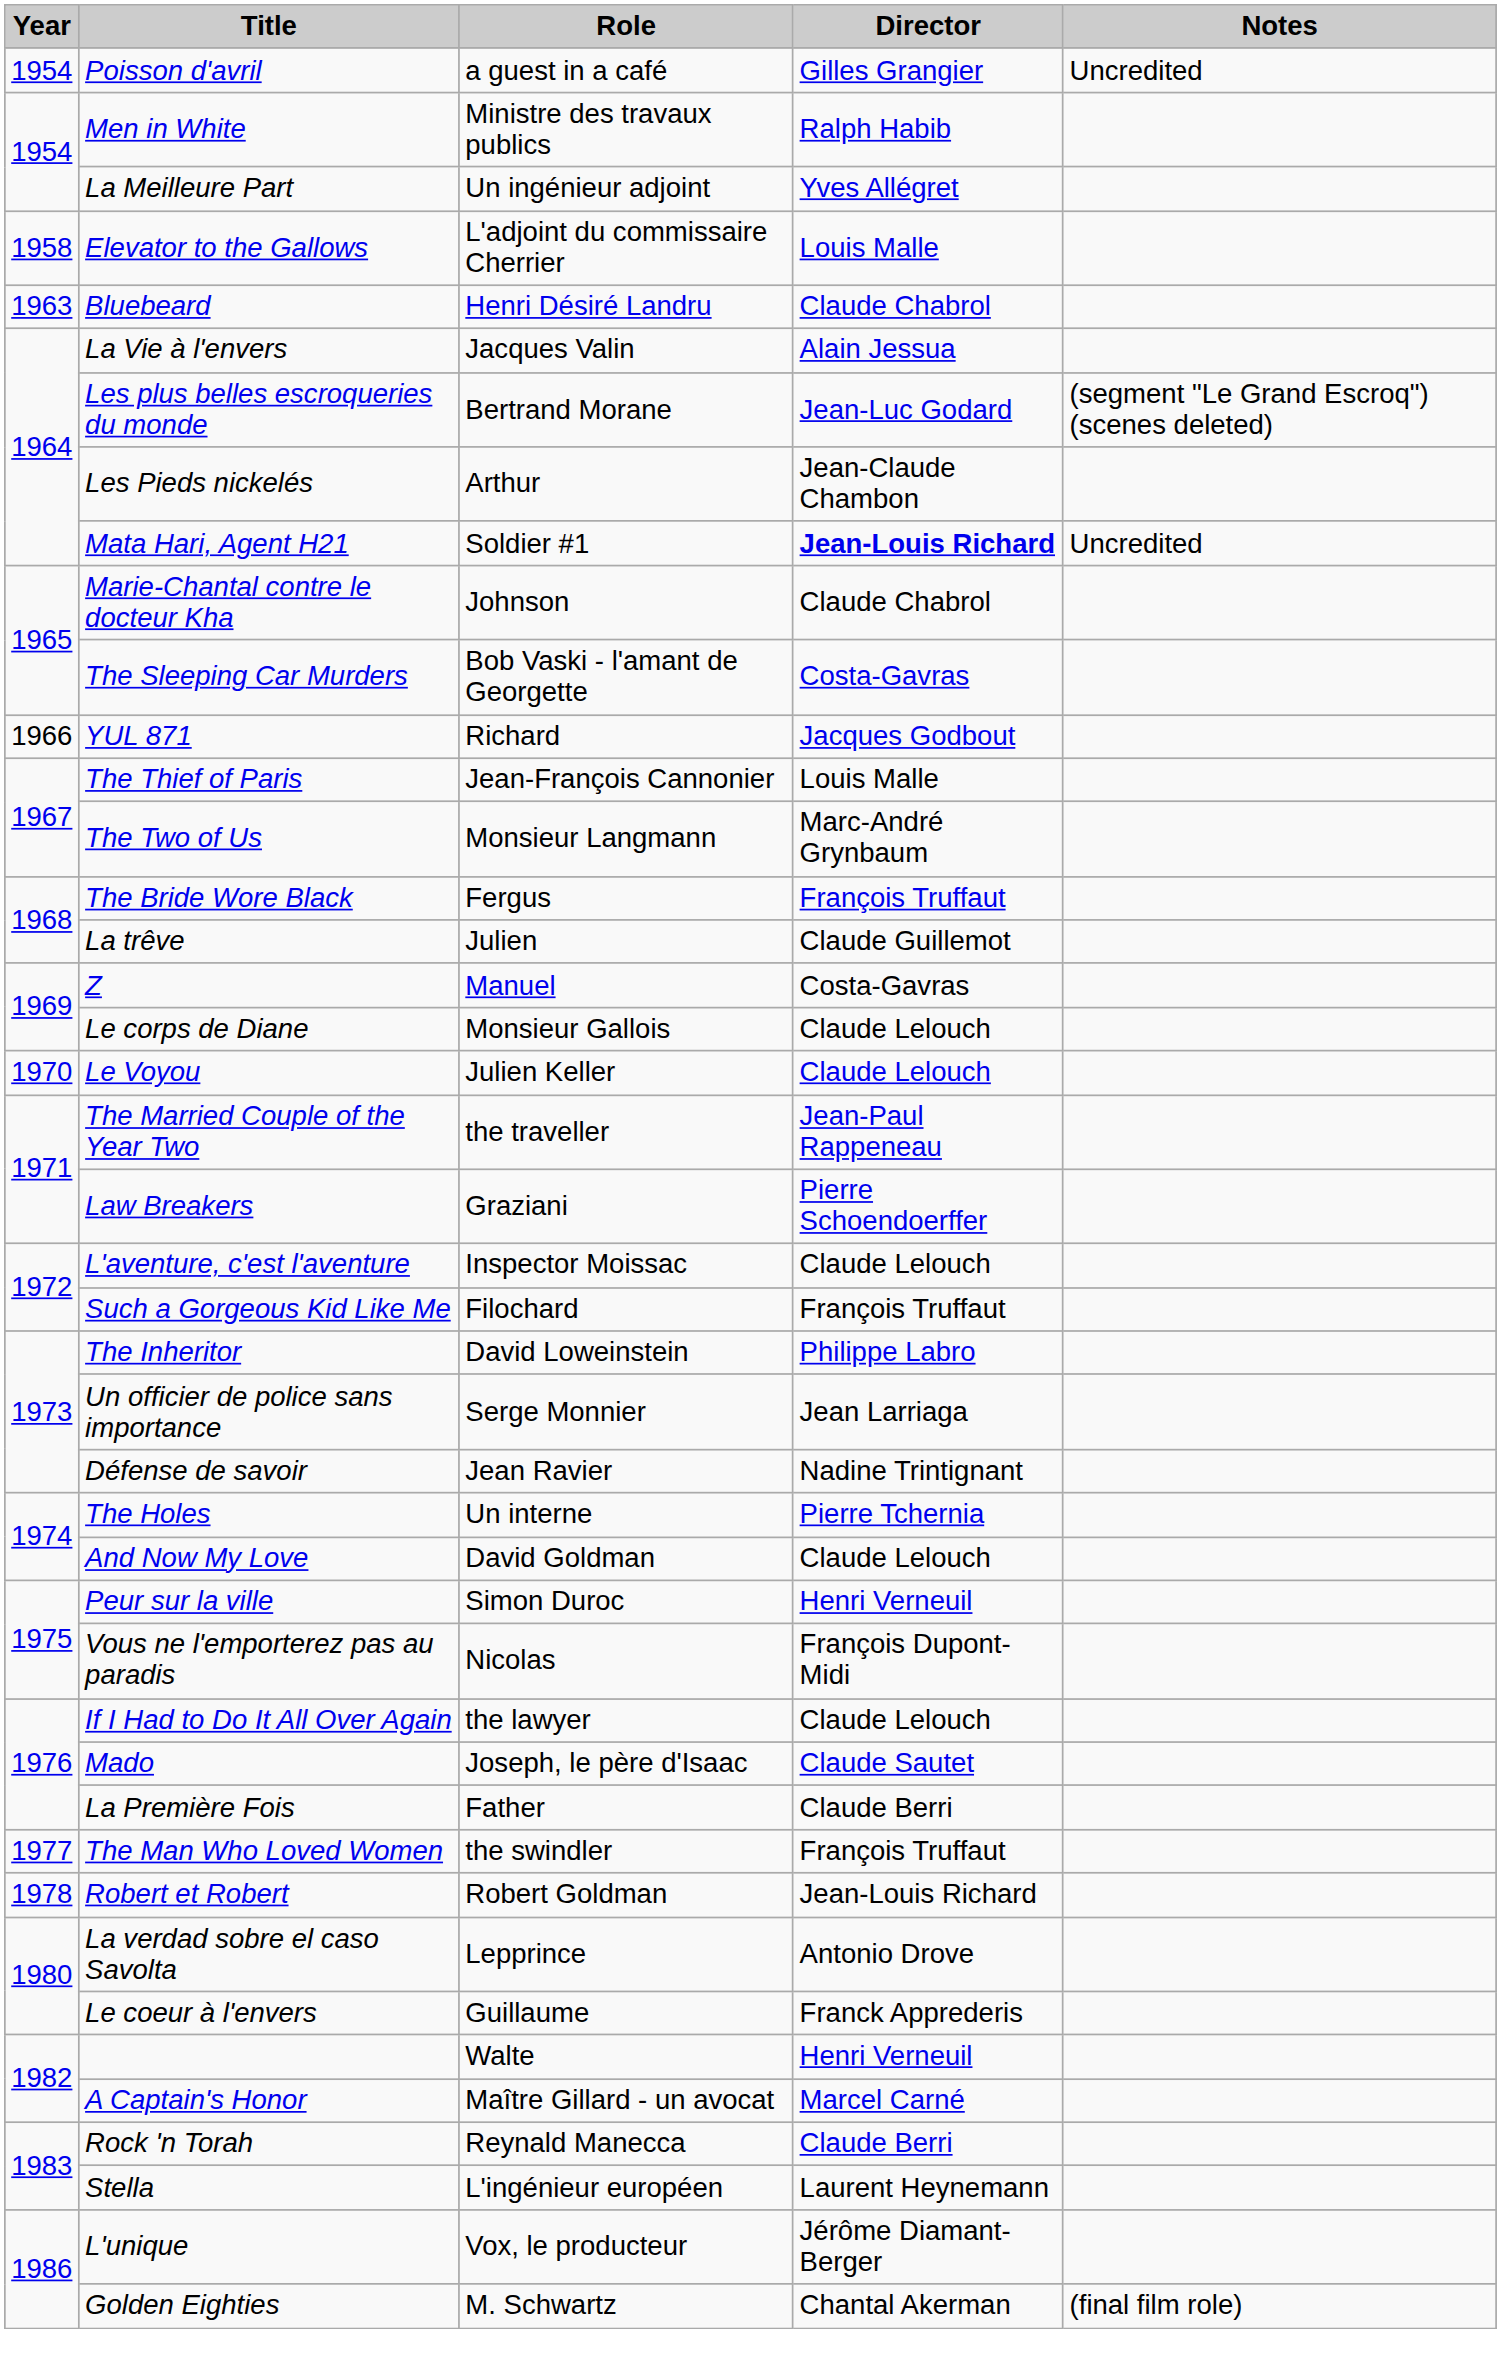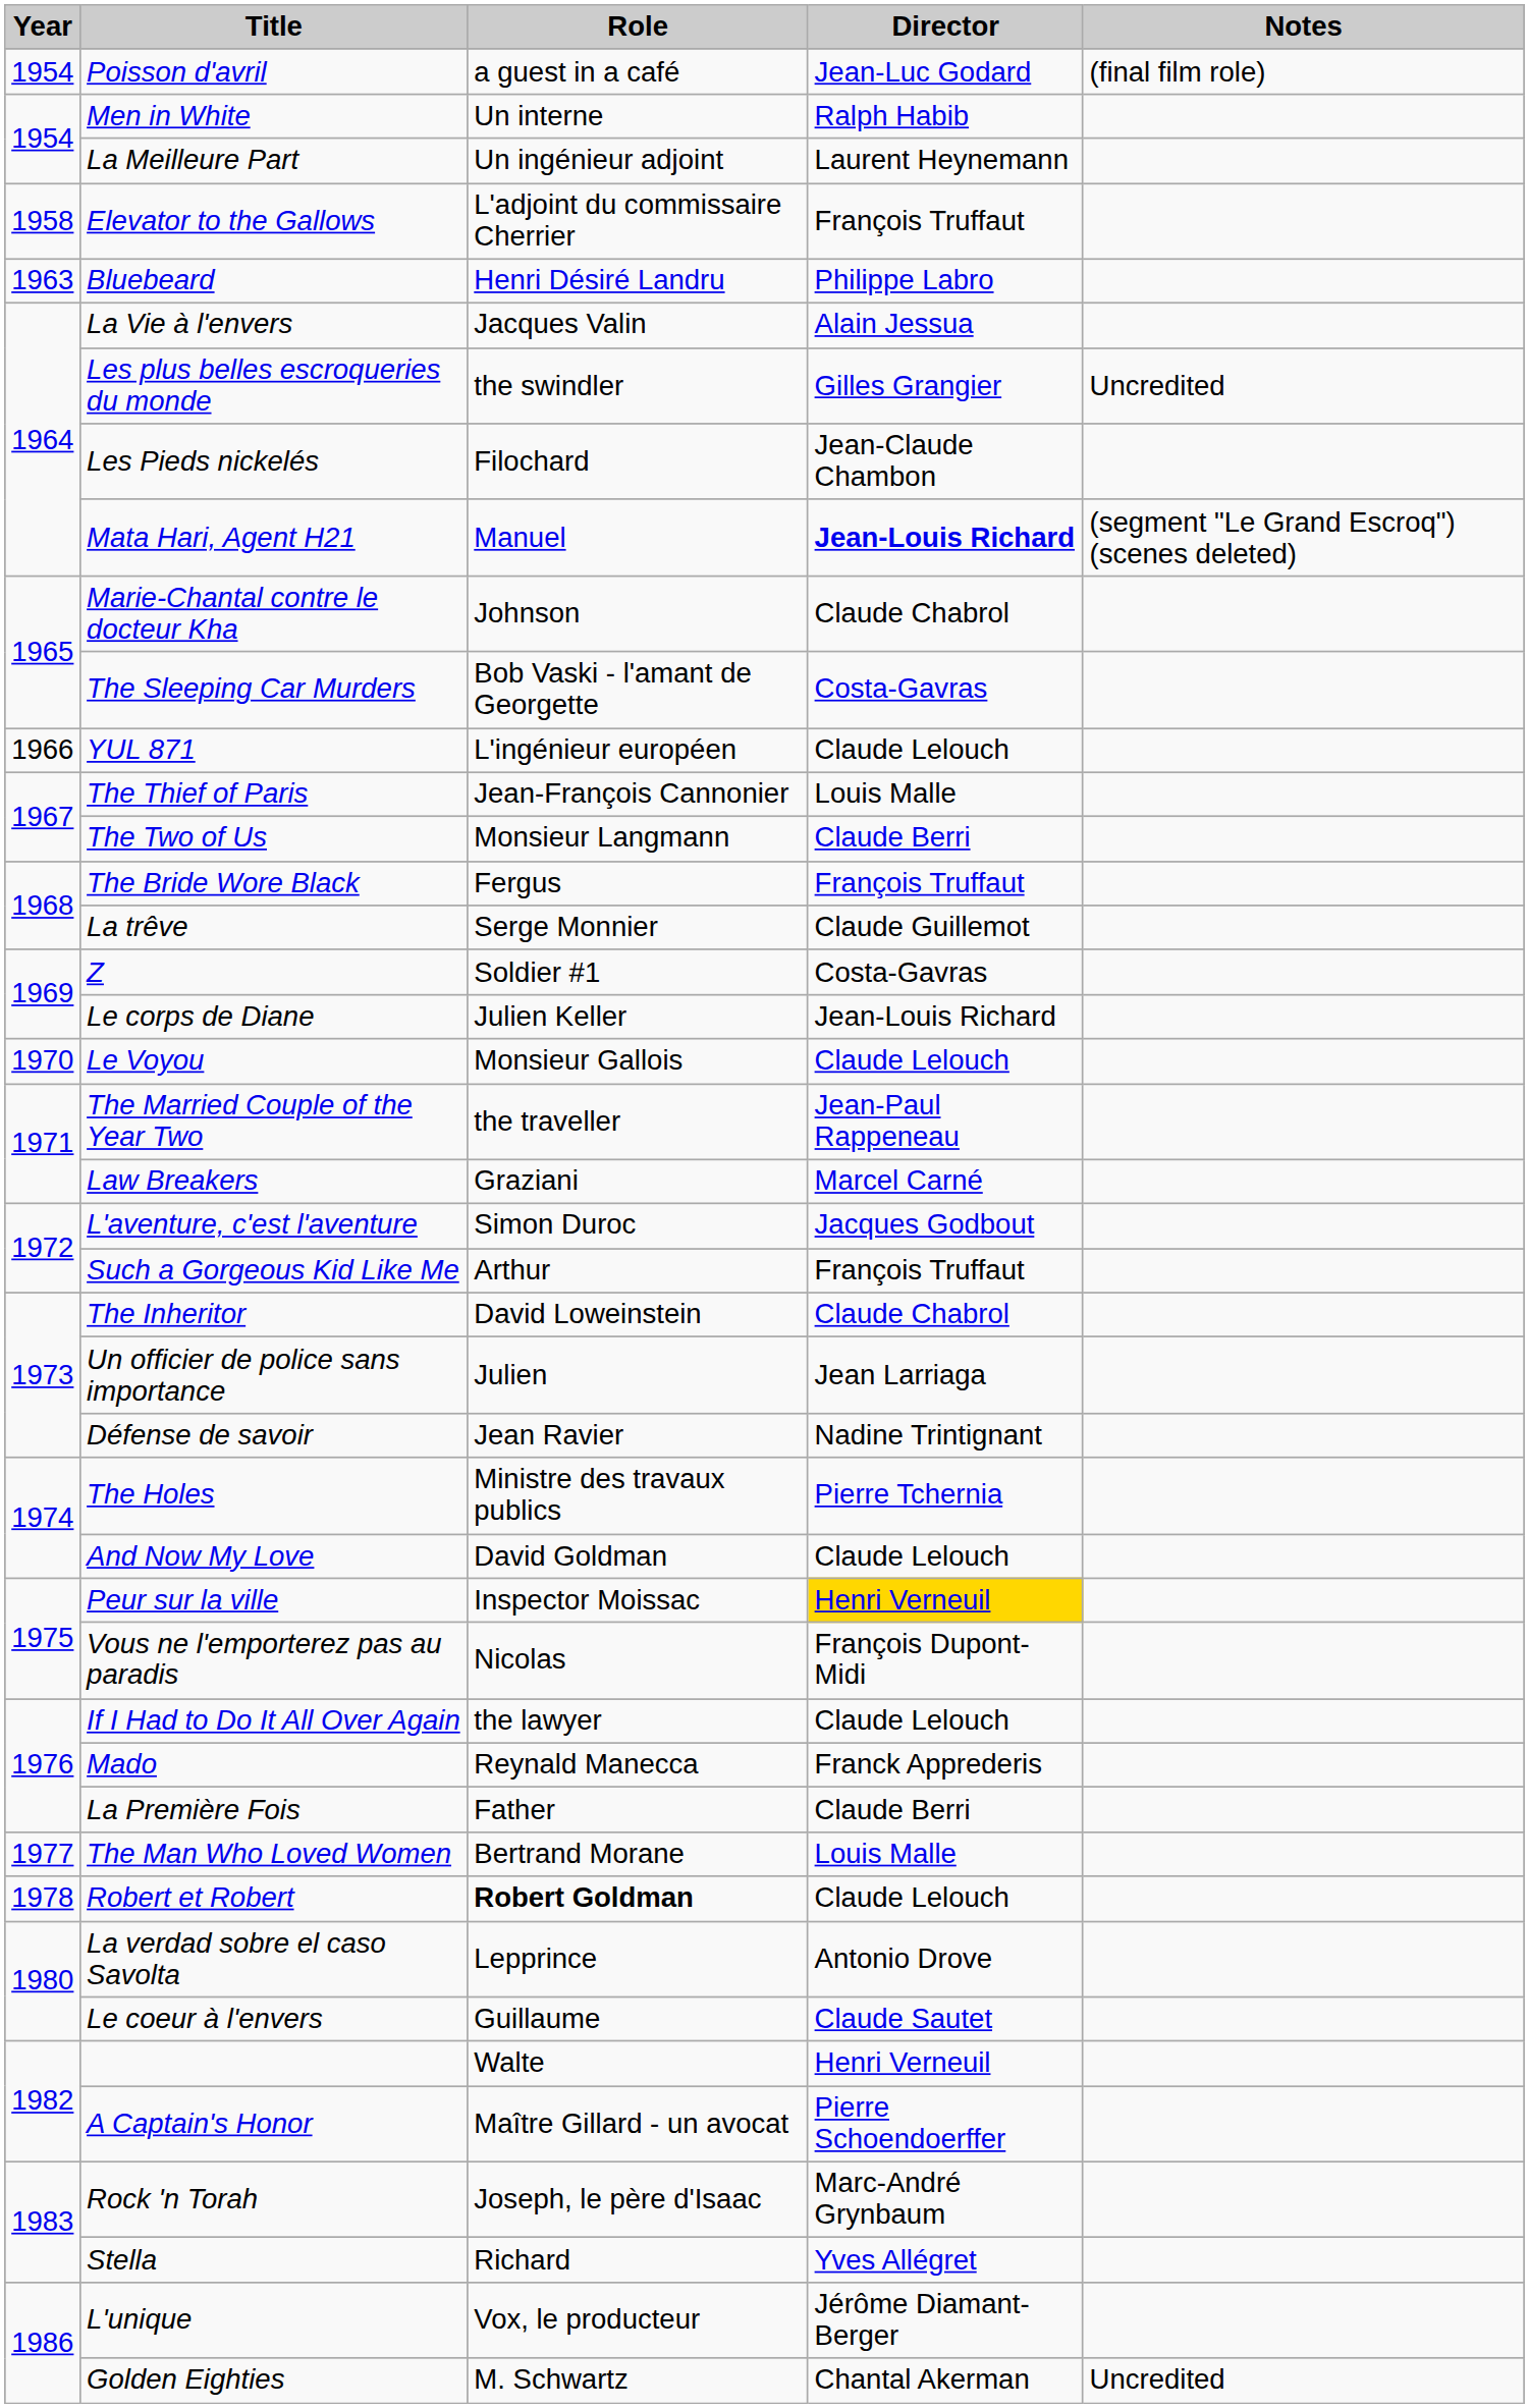Poisson d'avril | Director: Gilles Grangier -> Jean-Luc Godard
Poisson d'avril | Notes: Uncredited -> (final film role)
Men in White | Role: Ministre des travaux publics -> Un interne
La Meilleure Part | Director: Yves Allégret -> Laurent Heynemann
Elevator to the Gallows | Director: Louis Malle -> François Truffaut
Bluebeard | Director: Claude Chabrol -> Philippe Labro
Les plus belles escroqueries du monde | Role: Bertrand Morane -> the swindler
Les plus belles escroqueries du monde | Director: Jean-Luc Godard -> Gilles Grangier
Les plus belles escroqueries du monde | Notes: (segment "Le Grand Escroq") (scenes deleted) -> Uncredited
Les Pieds nickelés | Role: Arthur -> Filochard
Mata Hari, Agent H21 | Role: Soldier #1 -> Manuel
Mata Hari, Agent H21 | Notes: Uncredited -> (segment "Le Grand Escroq") (scenes deleted)
YUL 871 | Role: Richard -> L'ingénieur européen
YUL 871 | Director: Jacques Godbout -> Claude Lelouch
The Two of Us | Director: Marc-André Grynbaum -> Claude Berri
La trêve | Role: Julien -> Serge Monnier
Z | Role: Manuel -> Soldier #1
Le corps de Diane | Role: Monsieur Gallois -> Julien Keller
Le corps de Diane | Director: Claude Lelouch -> Jean-Louis Richard
Le Voyou | Role: Julien Keller -> Monsieur Gallois
Law Breakers | Director: Pierre Schoendoerffer -> Marcel Carné
L'aventure, c'est l'aventure | Role: Inspector Moissac -> Simon Duroc
L'aventure, c'est l'aventure | Director: Claude Lelouch -> Jacques Godbout
Such a Gorgeous Kid Like Me | Role: Filochard -> Arthur
The Inheritor | Director: Philippe Labro -> Claude Chabrol
Un officier de police sans importance | Role: Serge Monnier -> Julien
The Holes | Role: Un interne -> Ministre des travaux publics
Peur sur la ville | Role: Simon Duroc -> Inspector Moissac
Peur sur la ville | Director: no background -> gold background
Mado | Role: Joseph, le père d'Isaac -> Reynald Manecca
Mado | Director: Claude Sautet -> Franck Apprederis
The Man Who Loved Women | Role: the swindler -> Bertrand Morane
The Man Who Loved Women | Director: François Truffaut -> Louis Malle
Robert et Robert | Role: normal -> bold
Robert et Robert | Director: Jean-Louis Richard -> Claude Lelouch
Le coeur à l'envers | Director: Franck Apprederis -> Claude Sautet
A Captain's Honor | Director: Marcel Carné -> Pierre Schoendoerffer
Rock 'n Torah | Role: Reynald Manecca -> Joseph, le père d'Isaac
Rock 'n Torah | Director: Claude Berri -> Marc-André Grynbaum
Stella | Role: L'ingénieur européen -> Richard
Stella | Director: Laurent Heynemann -> Yves Allégret
Golden Eighties | Notes: (final film role) -> Uncredited
